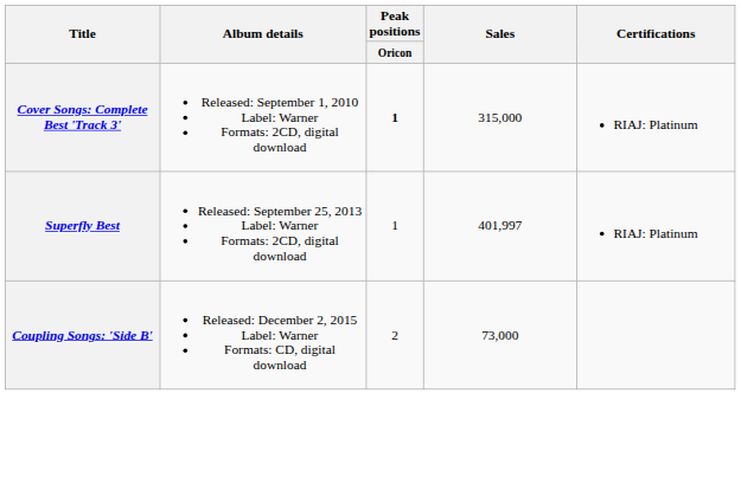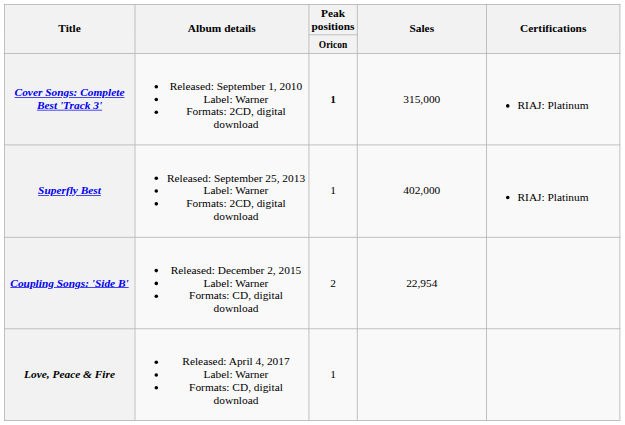Superfly Best | Sales: 401,997 -> 402,000
Coupling Songs: 'Side B' | Sales: 73,000 -> 22,954
+ row: Love, Peace & Fire | Released: April 4, 2017 Label: Warner Formats: CD, digital download | 1
